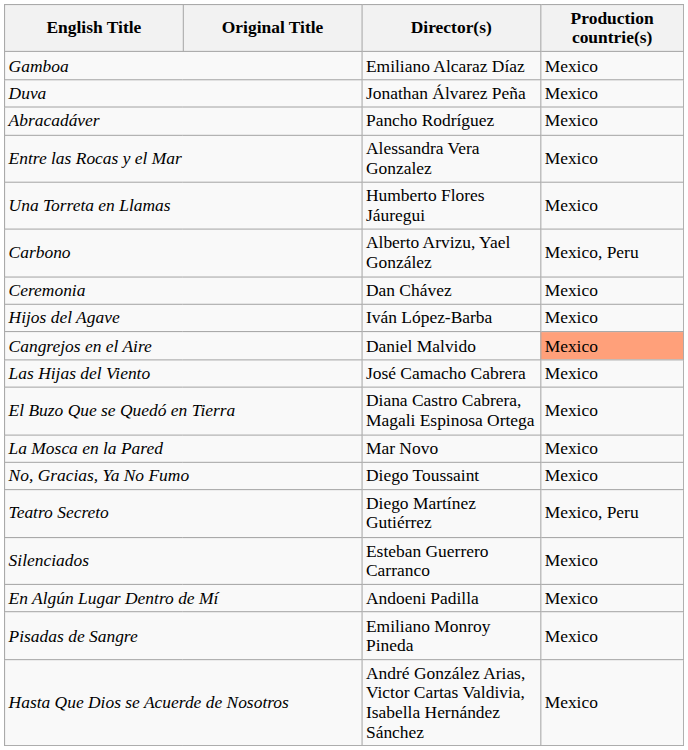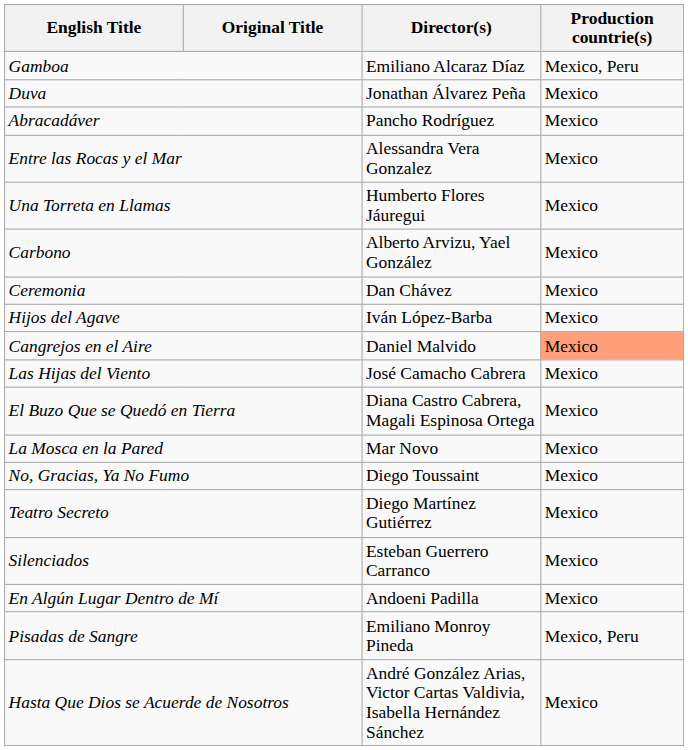Gamboa | Production countrie(s): Mexico -> Mexico, Peru
Carbono | Production countrie(s): Mexico, Peru -> Mexico
Teatro Secreto | Production countrie(s): Mexico, Peru -> Mexico
Pisadas de Sangre | Production countrie(s): Mexico -> Mexico, Peru
